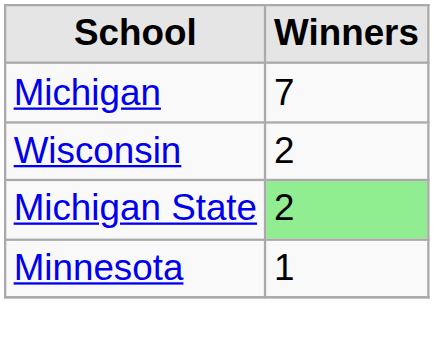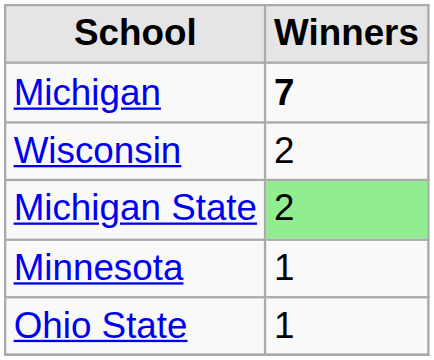Michigan | Winners: normal -> bold
+ row: Ohio State | 1
